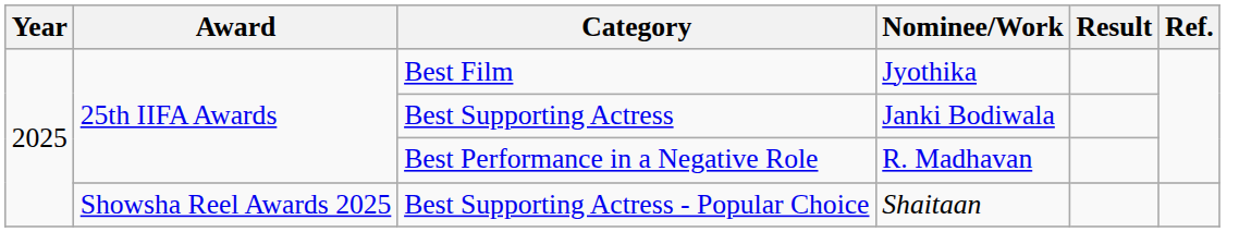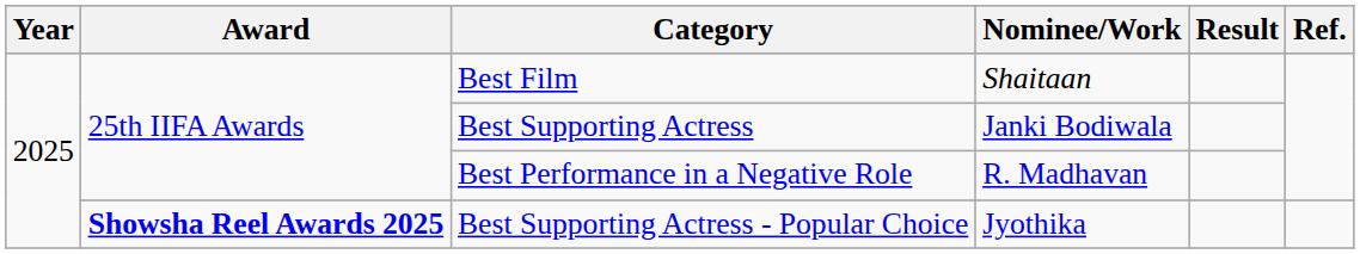Best Film | Nominee/Work: Jyothika -> Shaitaan
Best Supporting Actress - Popular Choice | Award: normal -> bold
Best Supporting Actress - Popular Choice | Nominee/Work: Shaitaan -> Jyothika
